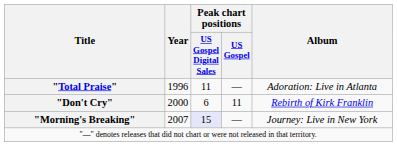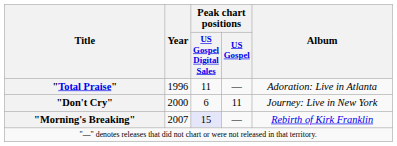"Don't Cry" | Album: Rebirth of Kirk Franklin -> Journey: Live in New York
"Morning's Breaking" | Album: Journey: Live in New York -> Rebirth of Kirk Franklin
